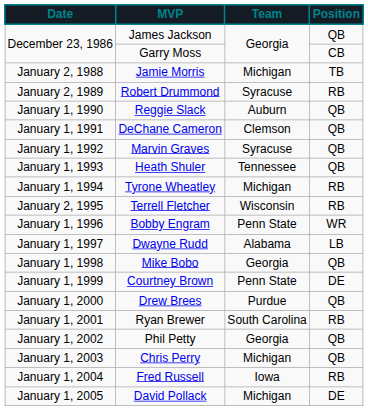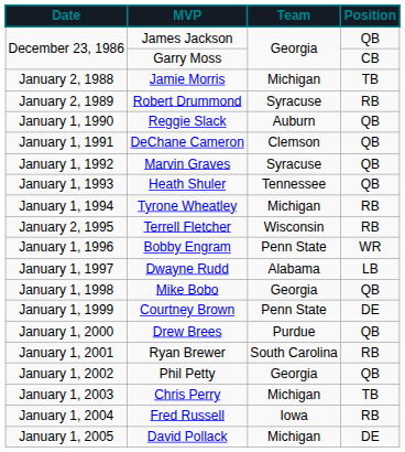Chris Perry | Position: QB -> TB
